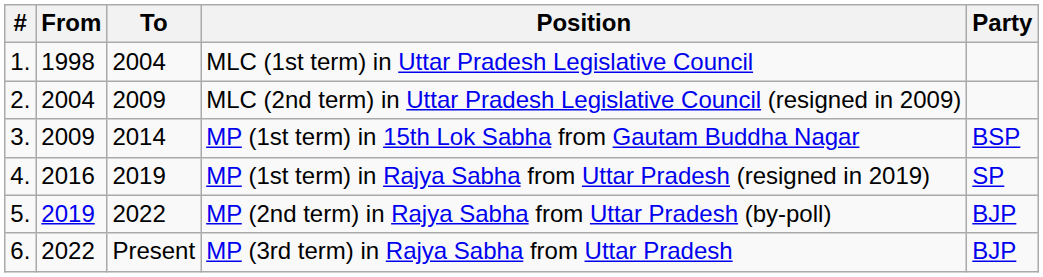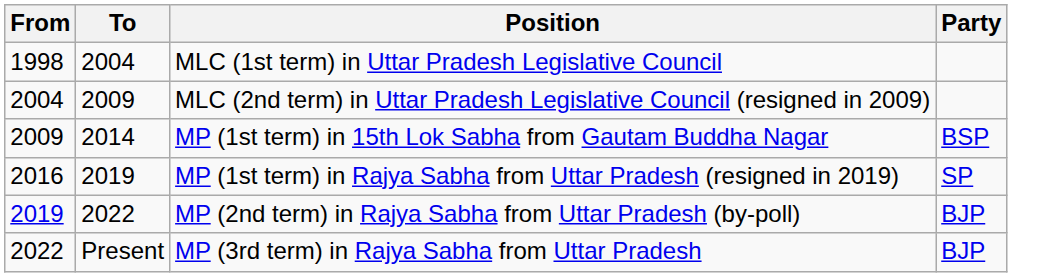- column: # | 1. | 2. | 3. | 4. | 5. | 6.
